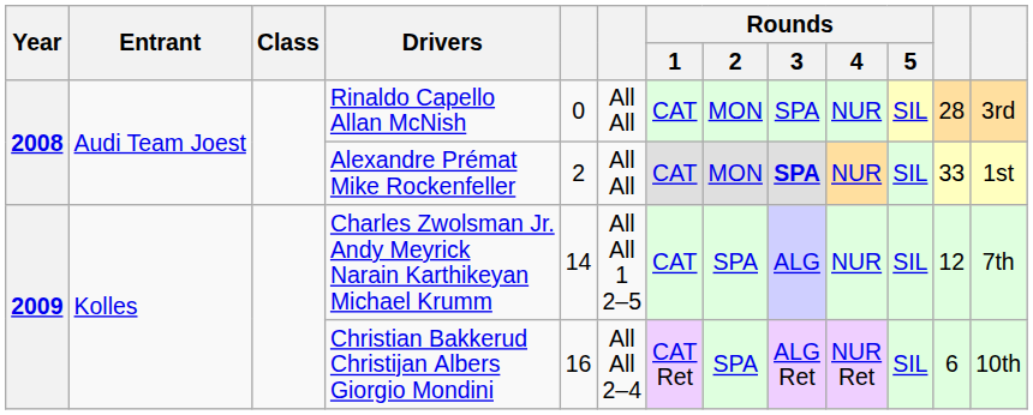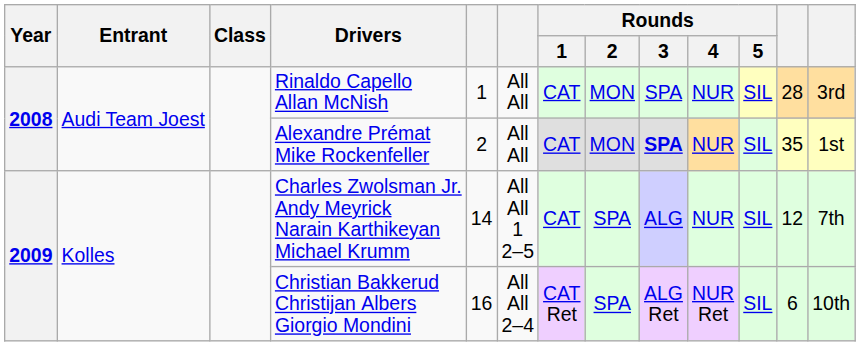Rinaldo Capello Allan McNish | column 5: 0 -> 1
Alexandre Prémat Mike Rockenfeller | column 12: 33 -> 35
